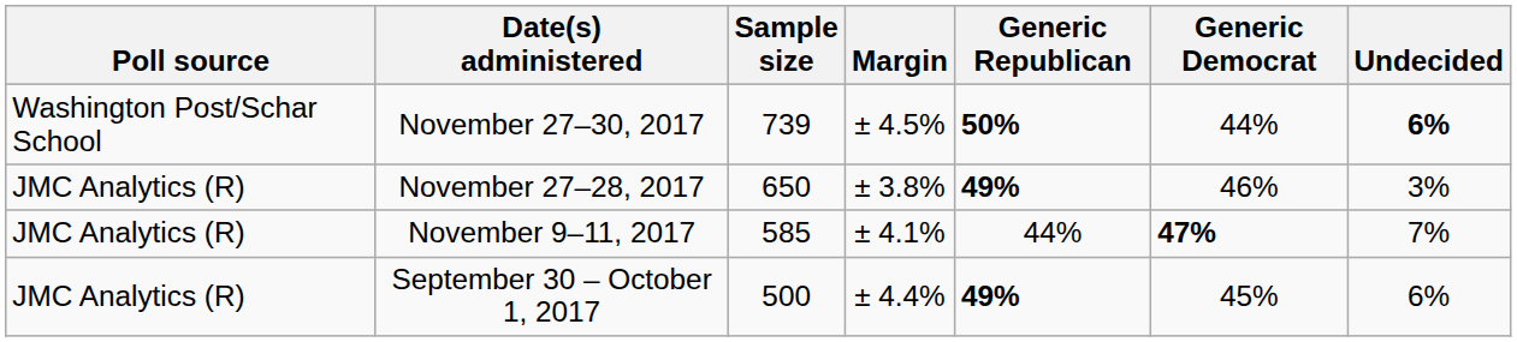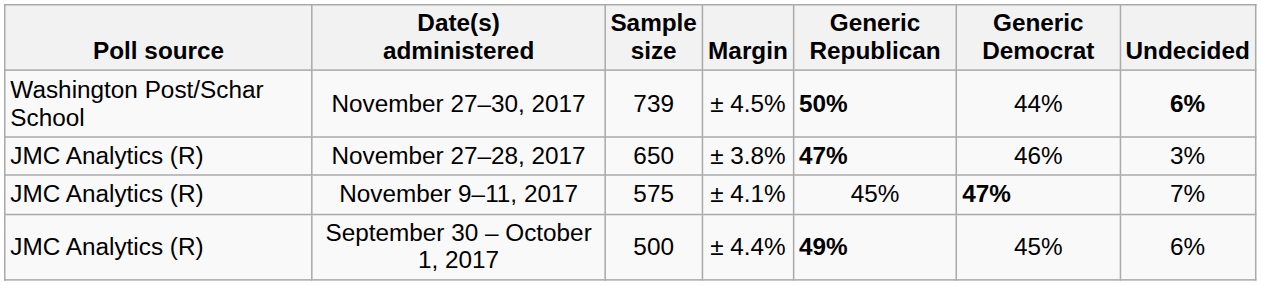November 27–28, 2017 | Generic Republican: 49% -> 47%
November 9–11, 2017 | Sample size: 585 -> 575
November 9–11, 2017 | Generic Republican: 44% -> 45%
